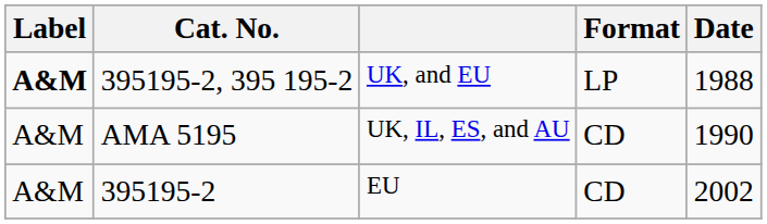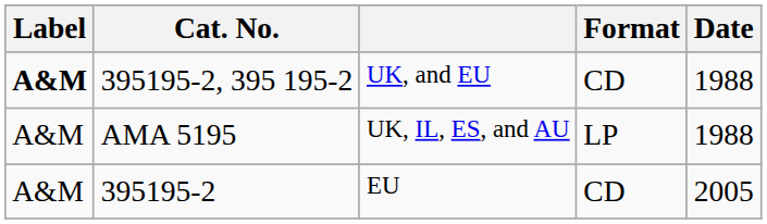UK, and EU | Format: LP -> CD
UK, IL, ES, and AU | Format: CD -> LP
UK, IL, ES, and AU | Date: 1990 -> 1988
EU | Date: 2002 -> 2005
